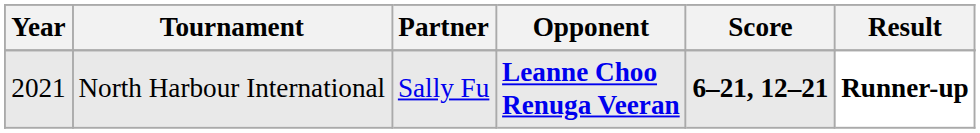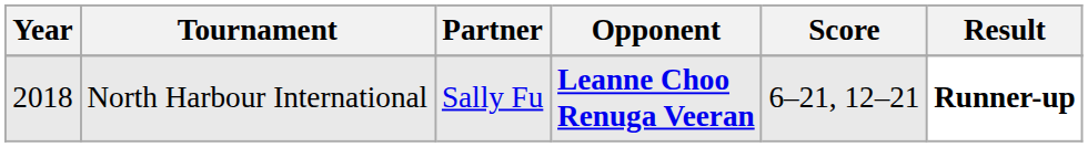North Harbour International | Year: 2021 -> 2018
North Harbour International | Score: bold -> normal
